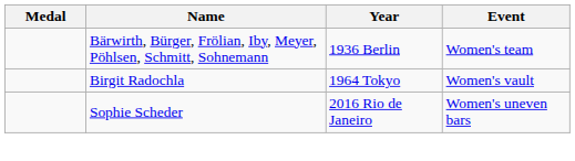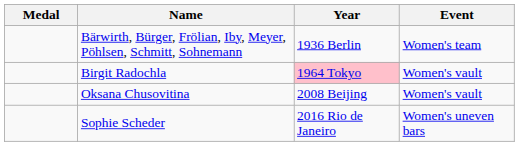Birgit Radochla | Year: no background -> pink background
+ row: Oksana Chusovitina | 2008 Beijing | Women's vault
